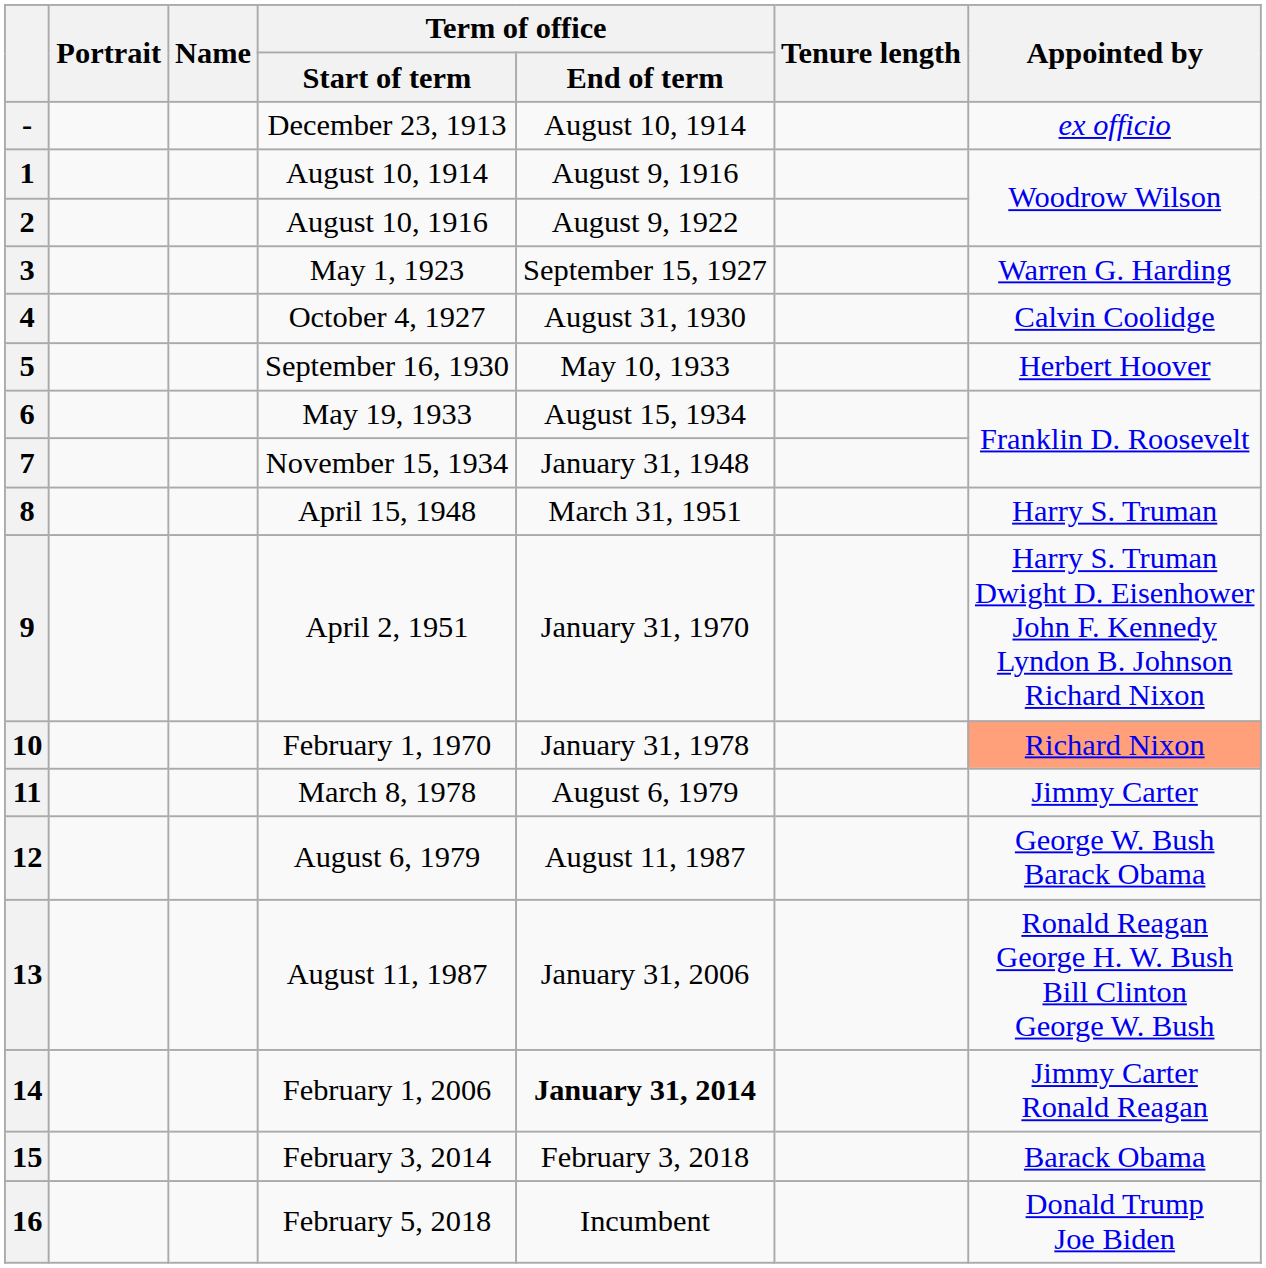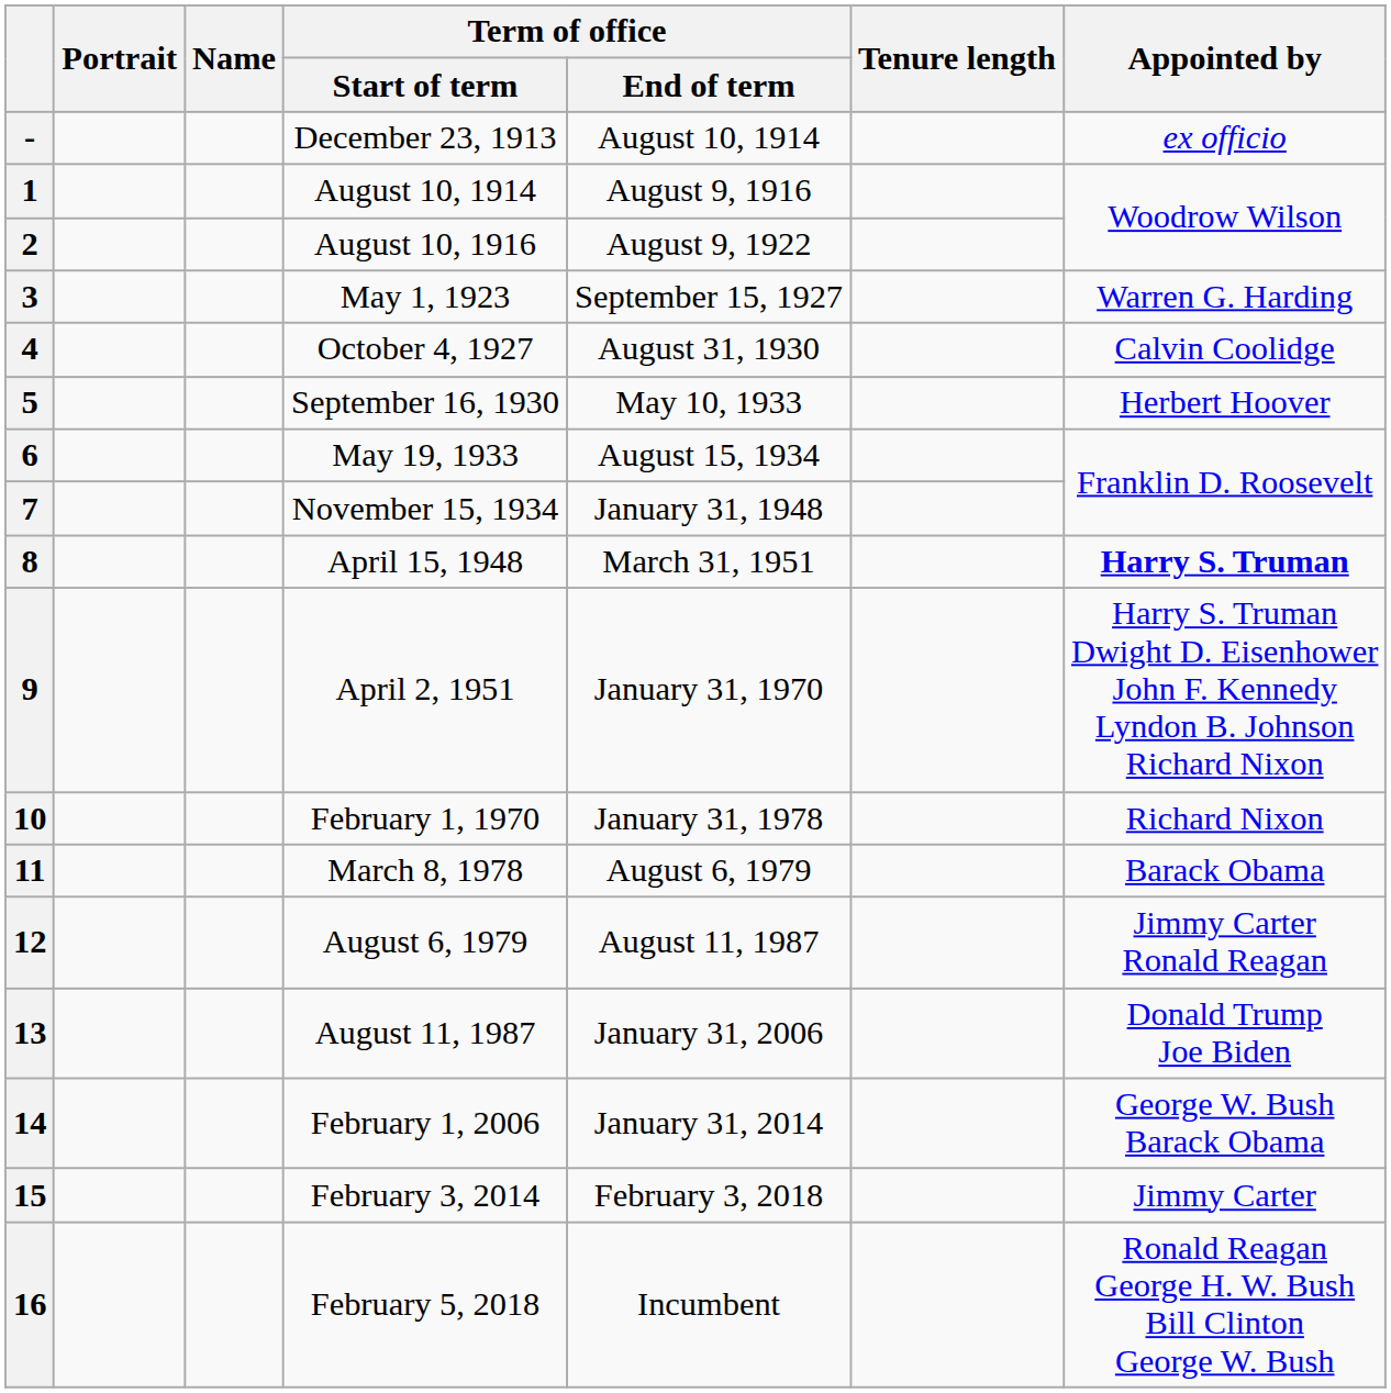8 | Appointed by: normal -> bold
10 | Appointed by: lightsalmon background -> no background
11 | Appointed by: Jimmy Carter -> Barack Obama
12 | Appointed by: George W. Bush Barack Obama -> Jimmy Carter Ronald Reagan
13 | Appointed by: Ronald Reagan George H. W. Bush Bill Clinton George W. Bush -> Donald Trump Joe Biden
14 | Term of office / End of term: bold -> normal
14 | Appointed by: Jimmy Carter Ronald Reagan -> George W. Bush Barack Obama
15 | Appointed by: Barack Obama -> Jimmy Carter
16 | Appointed by: Donald Trump Joe Biden -> Ronald Reagan George H. W. Bush Bill Clinton George W. Bush
